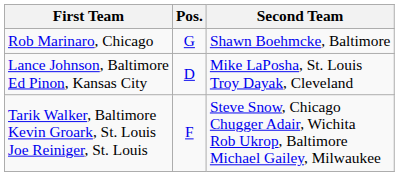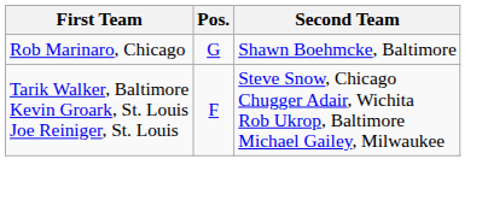- row: Lance Johnson, Baltimore Ed Pinon, Kansas City | D | Mike LaPosha, St. Louis Troy Dayak, Cleveland
